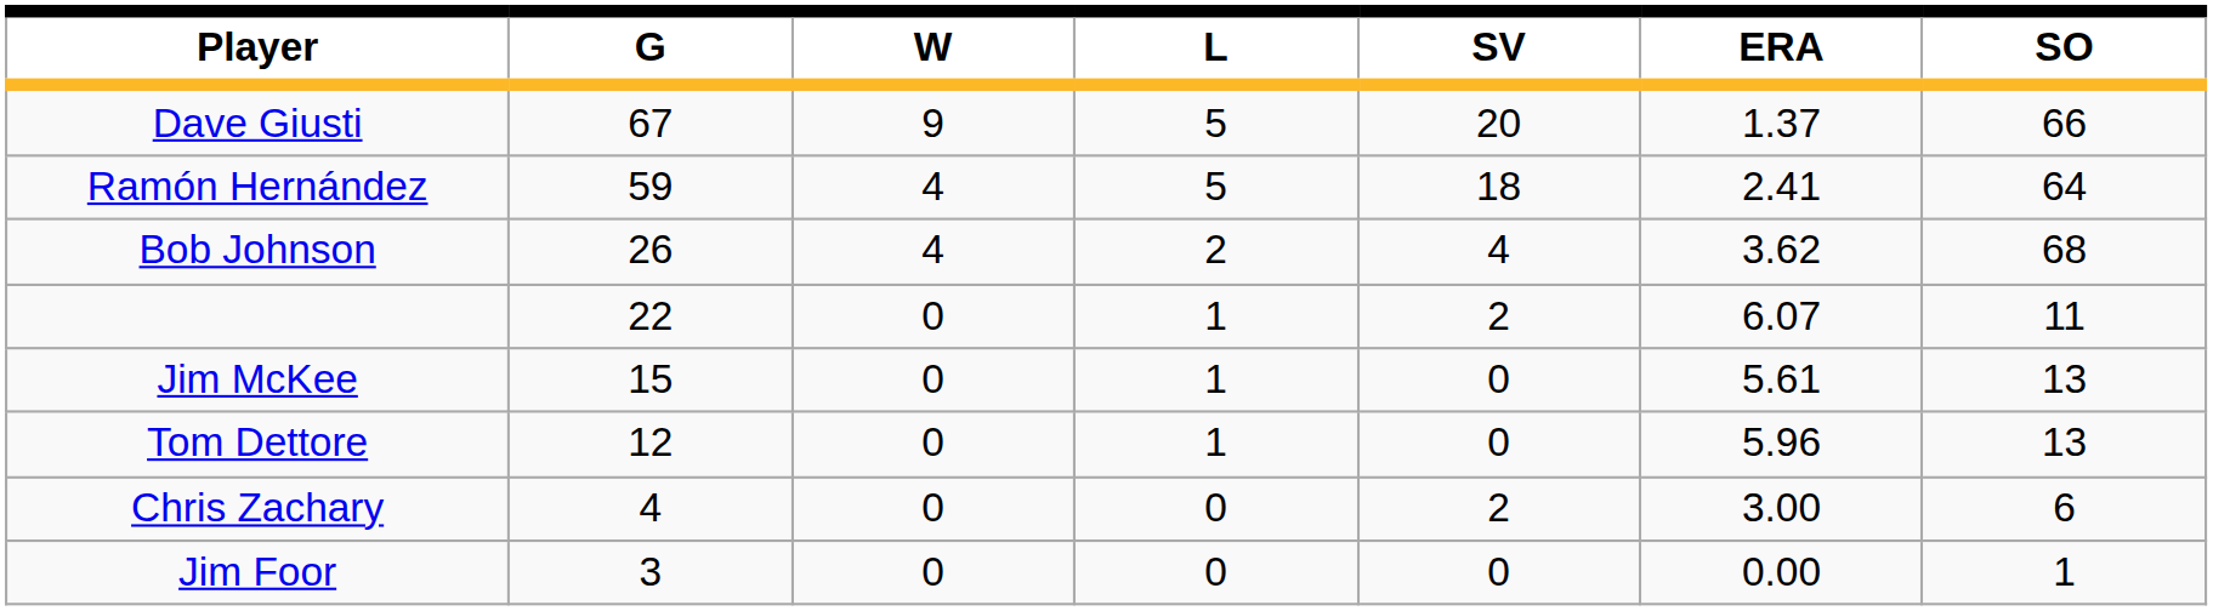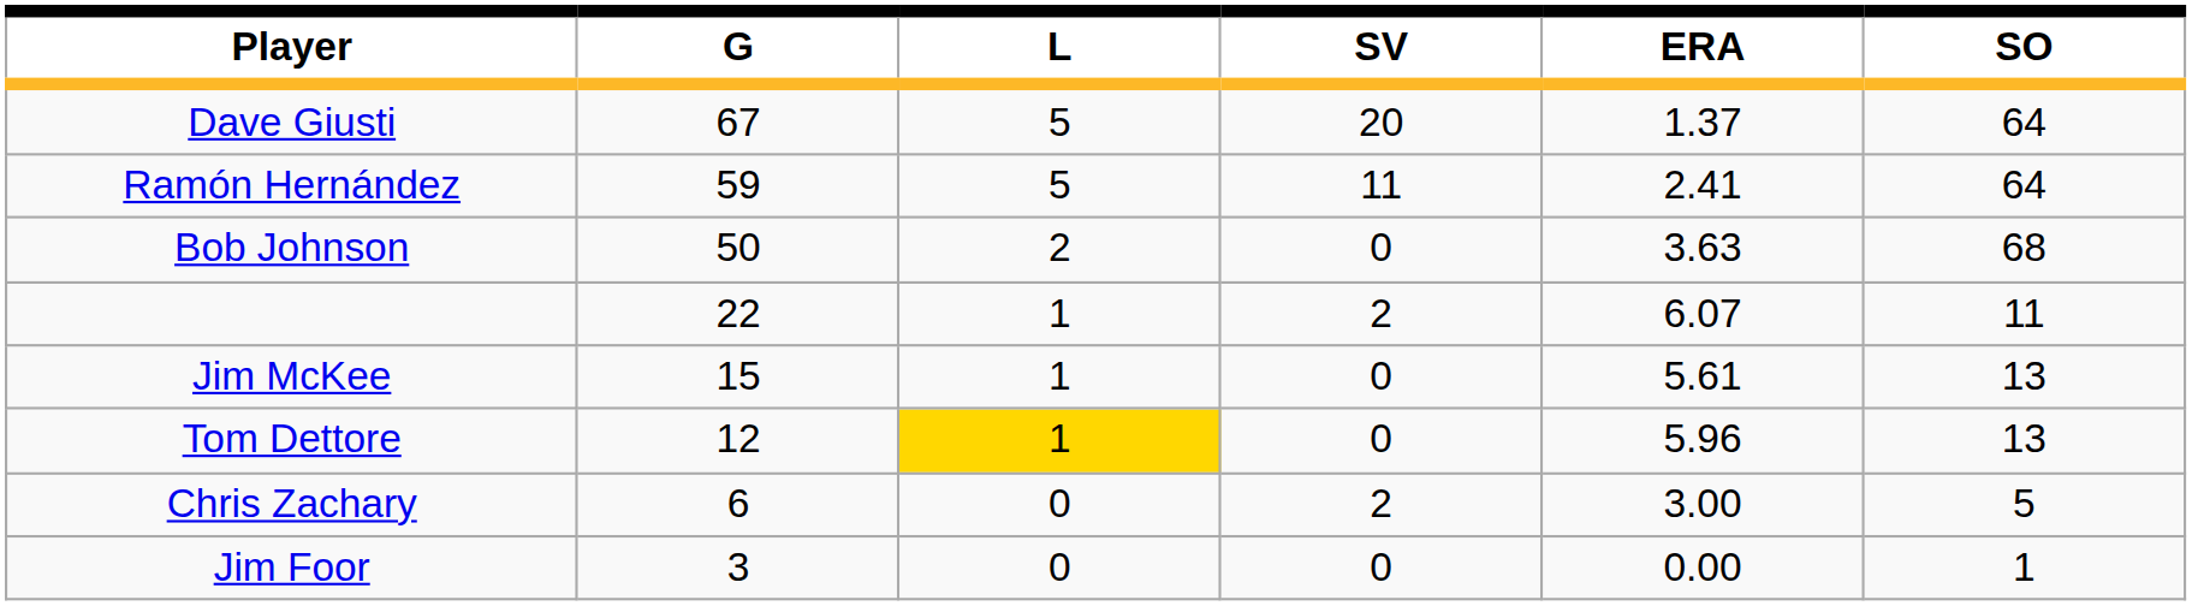- column: W | 9 | 4 | 4 | 0 | 0 | 0 | 0 | 0
Dave Giusti | SO: 66 -> 64
Ramón Hernández | SV: 18 -> 11
Bob Johnson | G: 26 -> 50
Bob Johnson | SV: 4 -> 0
Bob Johnson | ERA: 3.62 -> 3.63
Tom Dettore | L: no background -> gold background
Chris Zachary | G: 4 -> 6
Chris Zachary | SO: 6 -> 5
